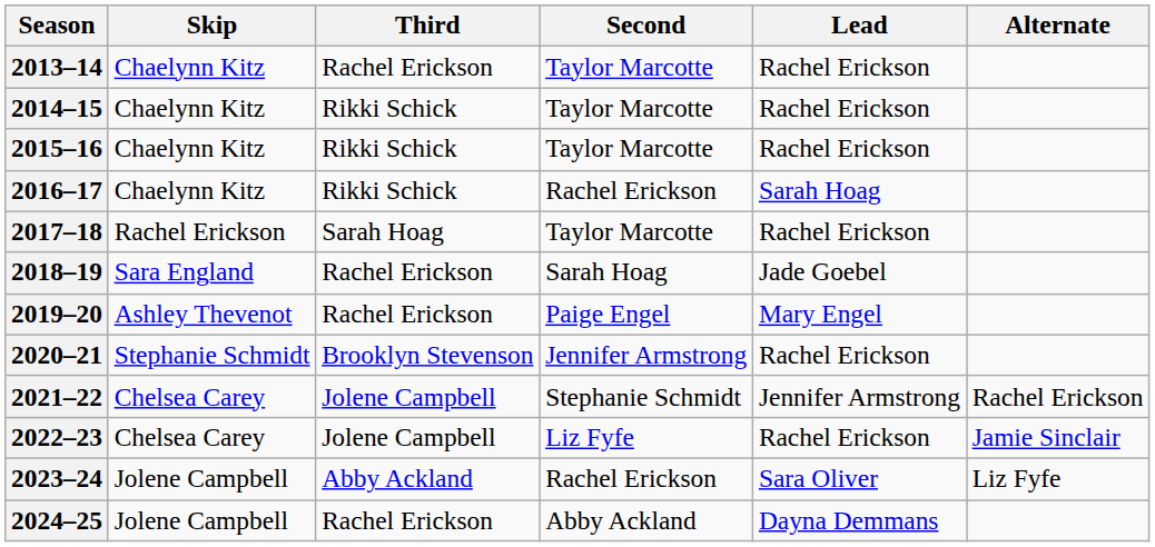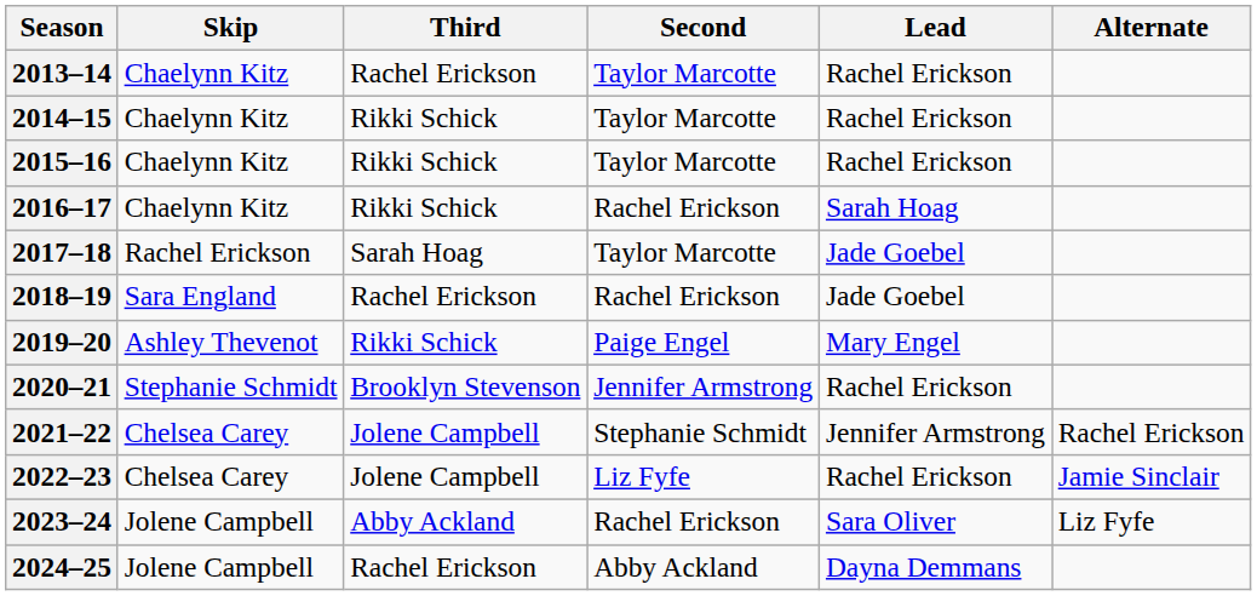2017–18 | Lead: Rachel Erickson -> Jade Goebel
2018–19 | Second: Sarah Hoag -> Rachel Erickson
2019–20 | Third: Rachel Erickson -> Rikki Schick
